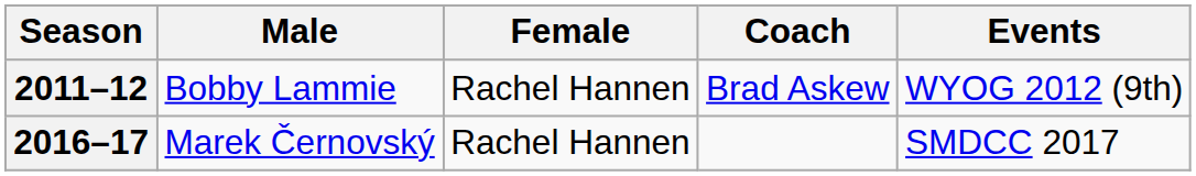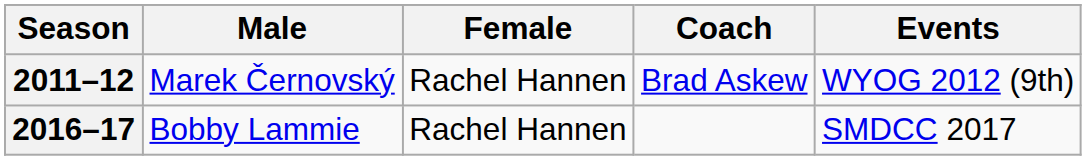2011–12 | Male: Bobby Lammie -> Marek Černovský
2016–17 | Male: Marek Černovský -> Bobby Lammie
